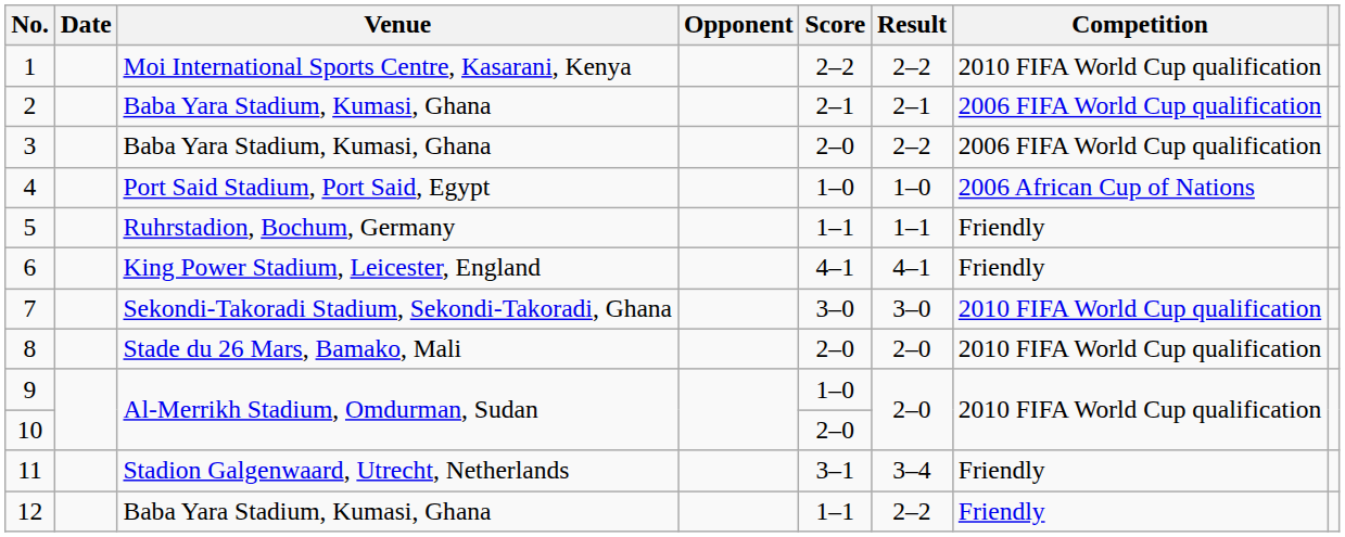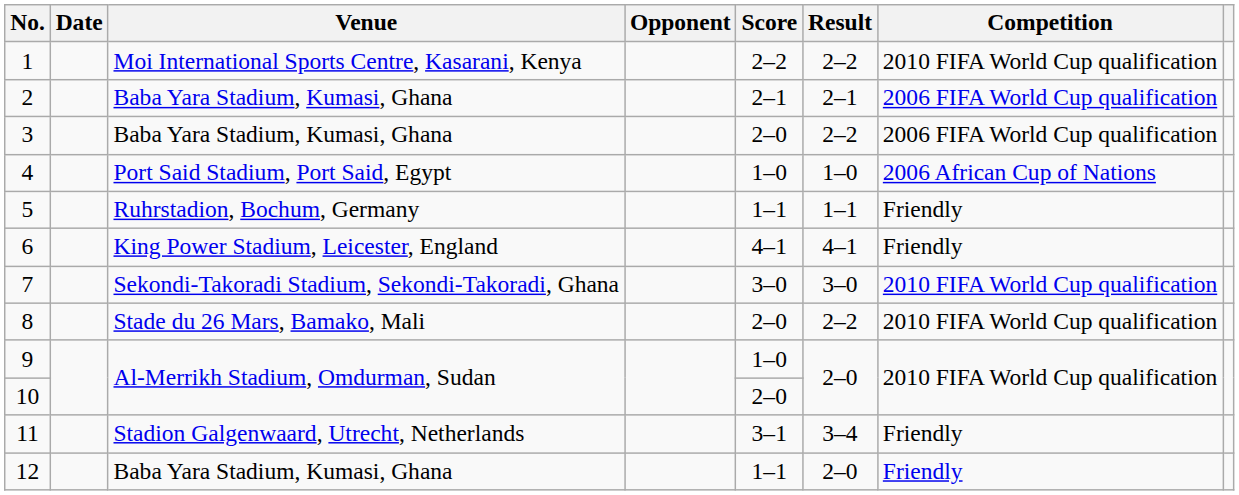8 | Result: 2–0 -> 2–2
12 | Result: 2–2 -> 2–0
